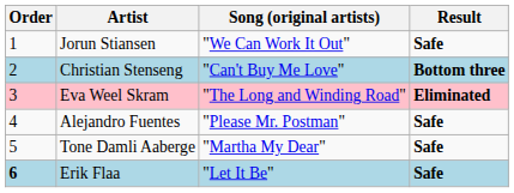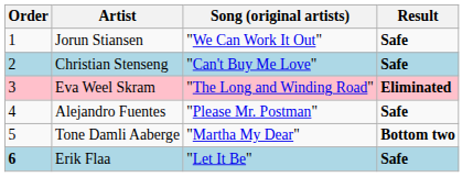Christian Stenseng | Result: Bottom three -> Safe
Tone Damli Aaberge | Result: Safe -> Bottom two
